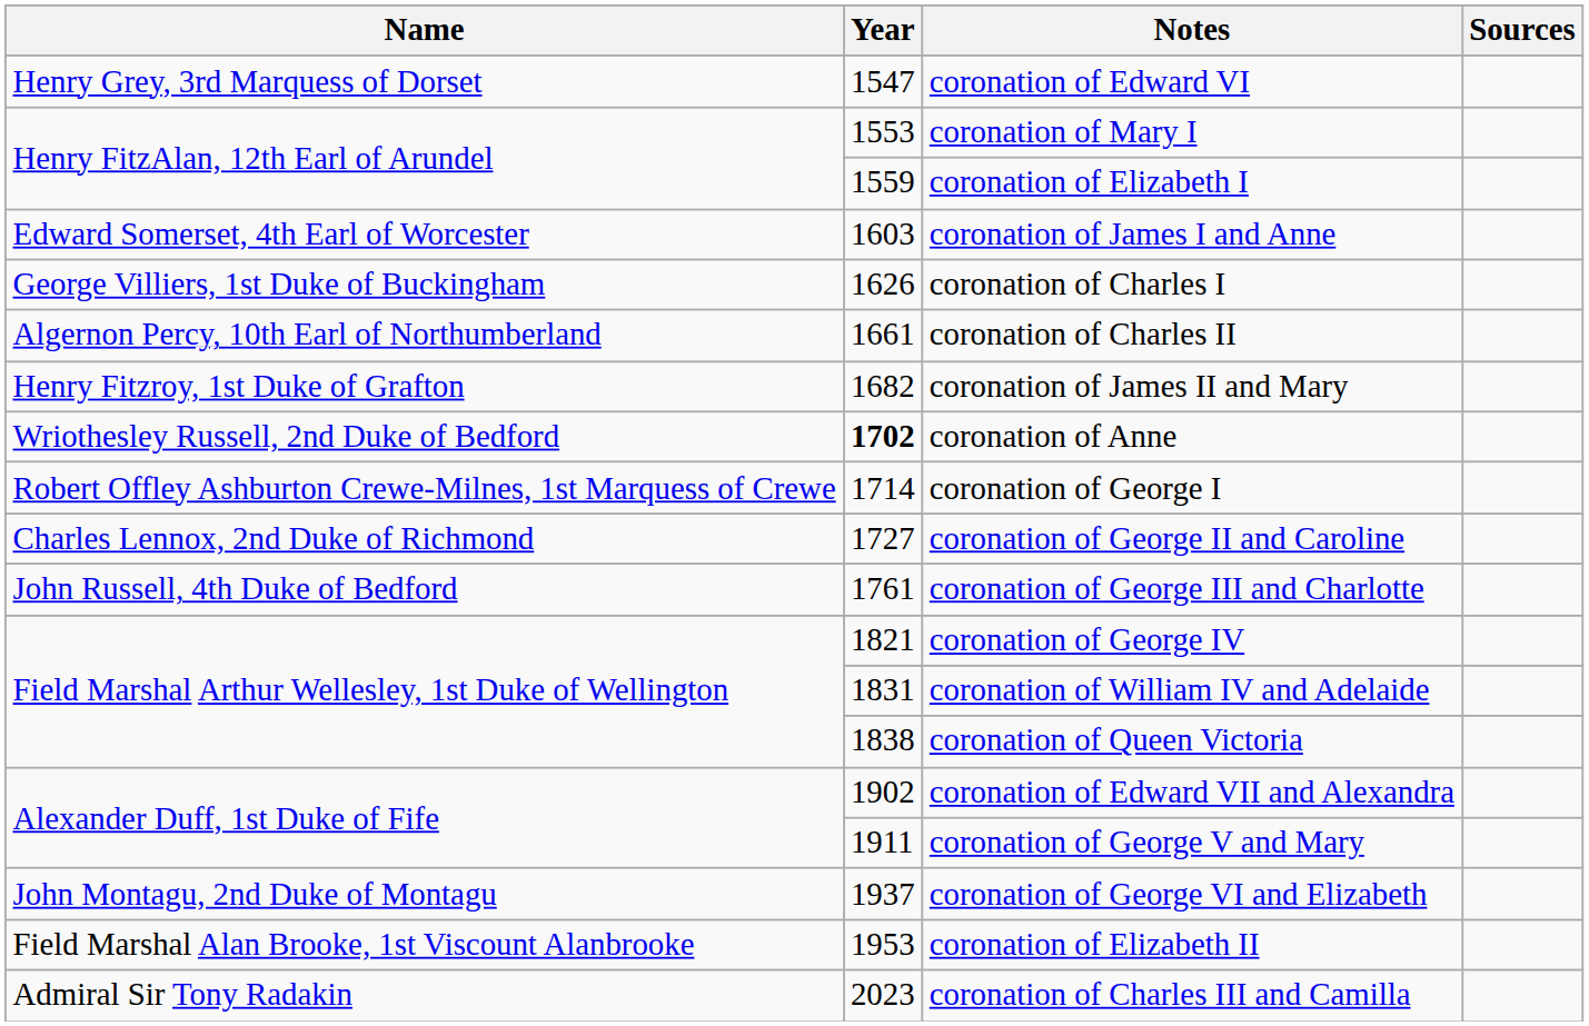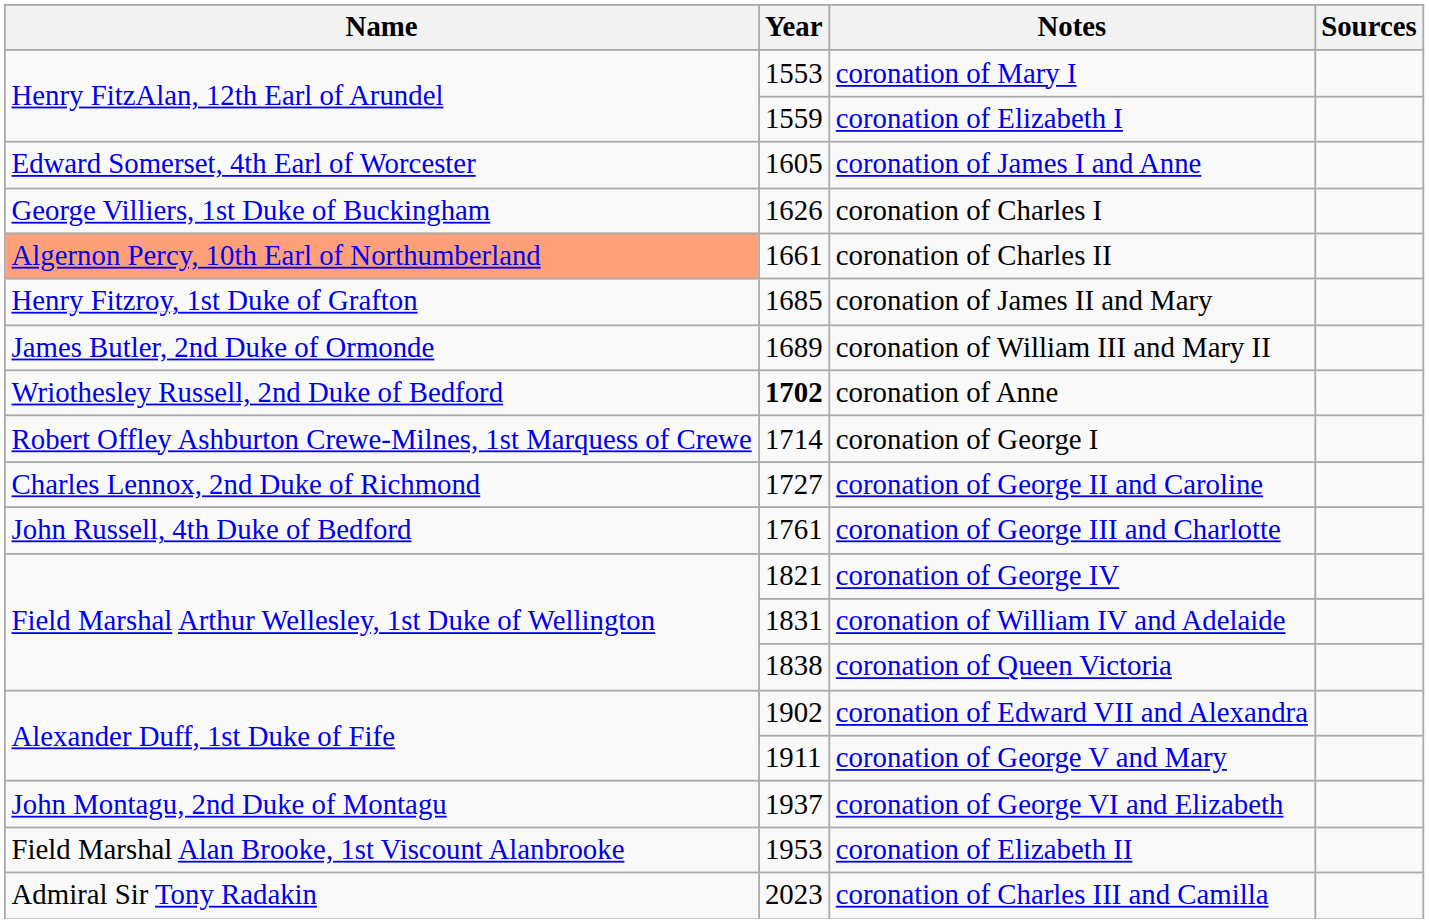- row: Henry Grey, 3rd Marquess of Dorset | 1547 | coronation of Edward VI
coronation of James I and Anne | Year: 1603 -> 1605
coronation of Charles II | Name: no background -> lightsalmon background
coronation of James II and Mary | Year: 1682 -> 1685
+ row: James Butler, 2nd Duke of Ormonde | 1689 | coronation of William III and Mary II
